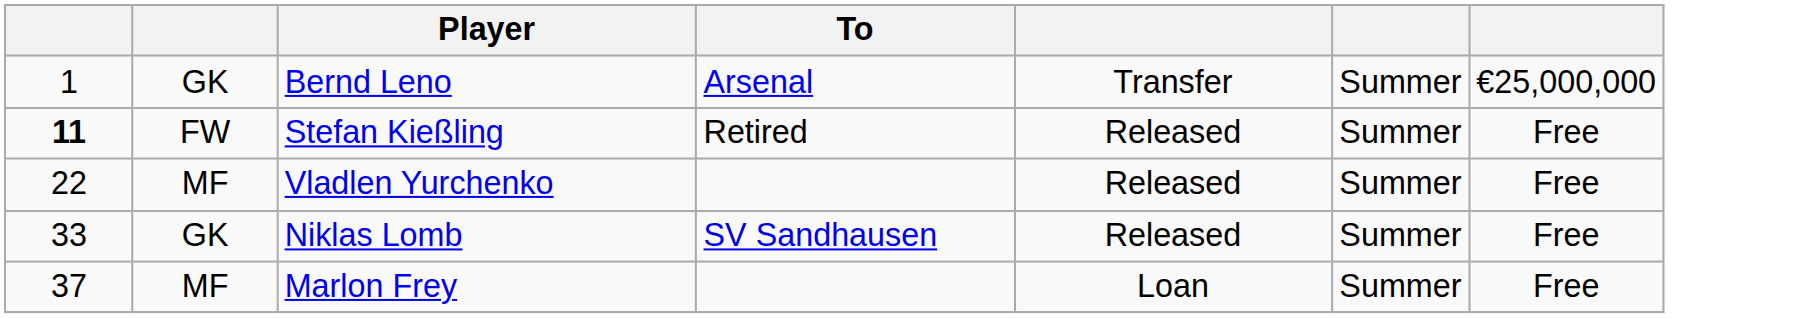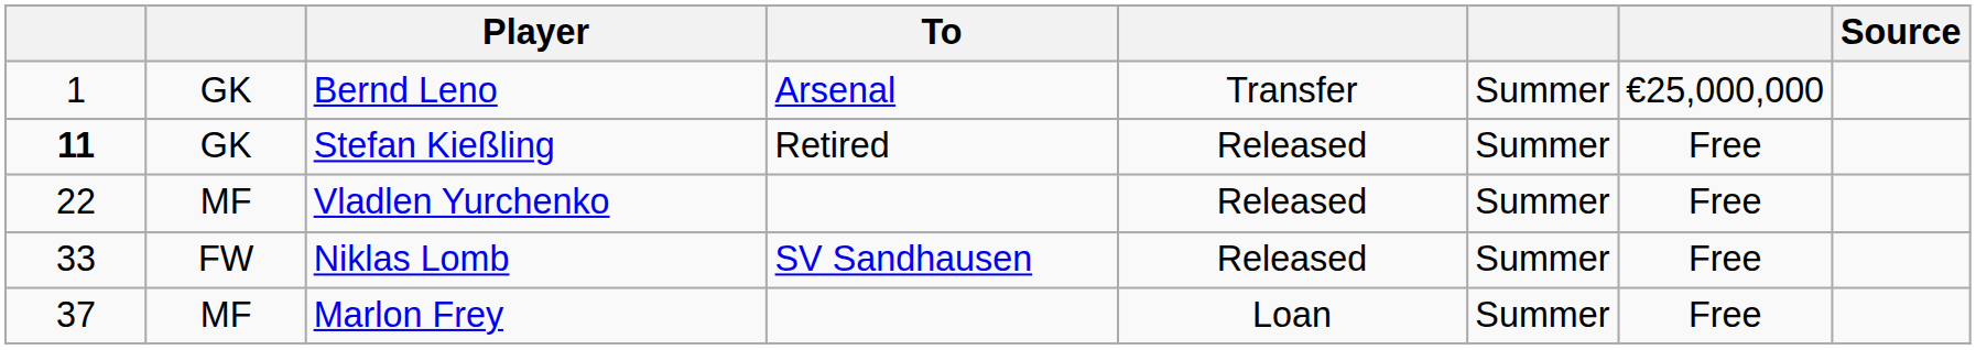+ column: Source
Stefan Kießling | column 2: FW -> GK
Niklas Lomb | column 2: GK -> FW
